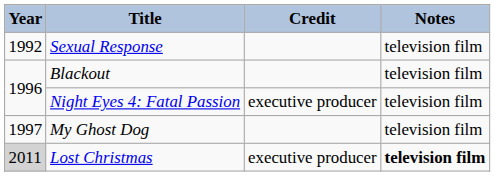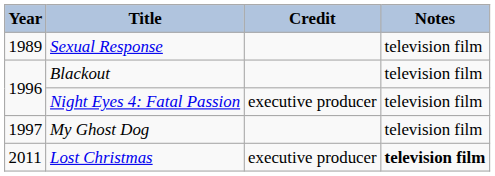Sexual Response | Year: 1992 -> 1989
Lost Christmas | Year: lightgrey background -> no background
